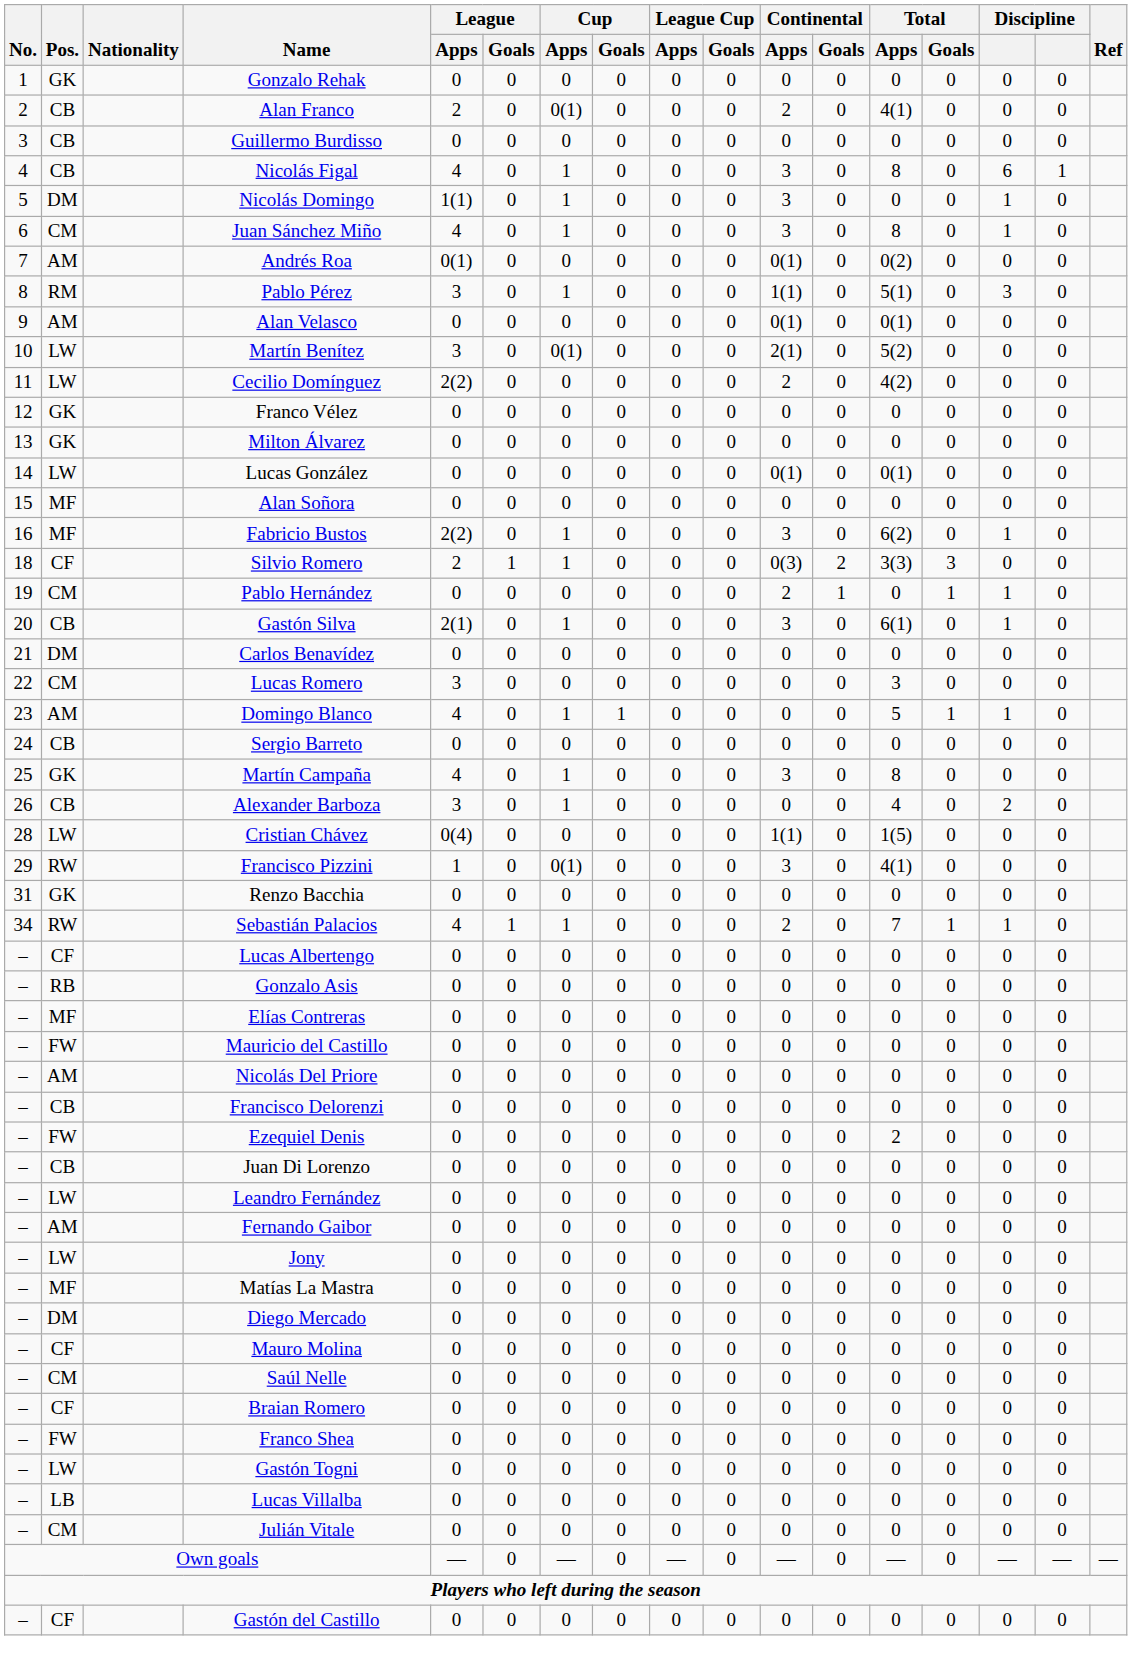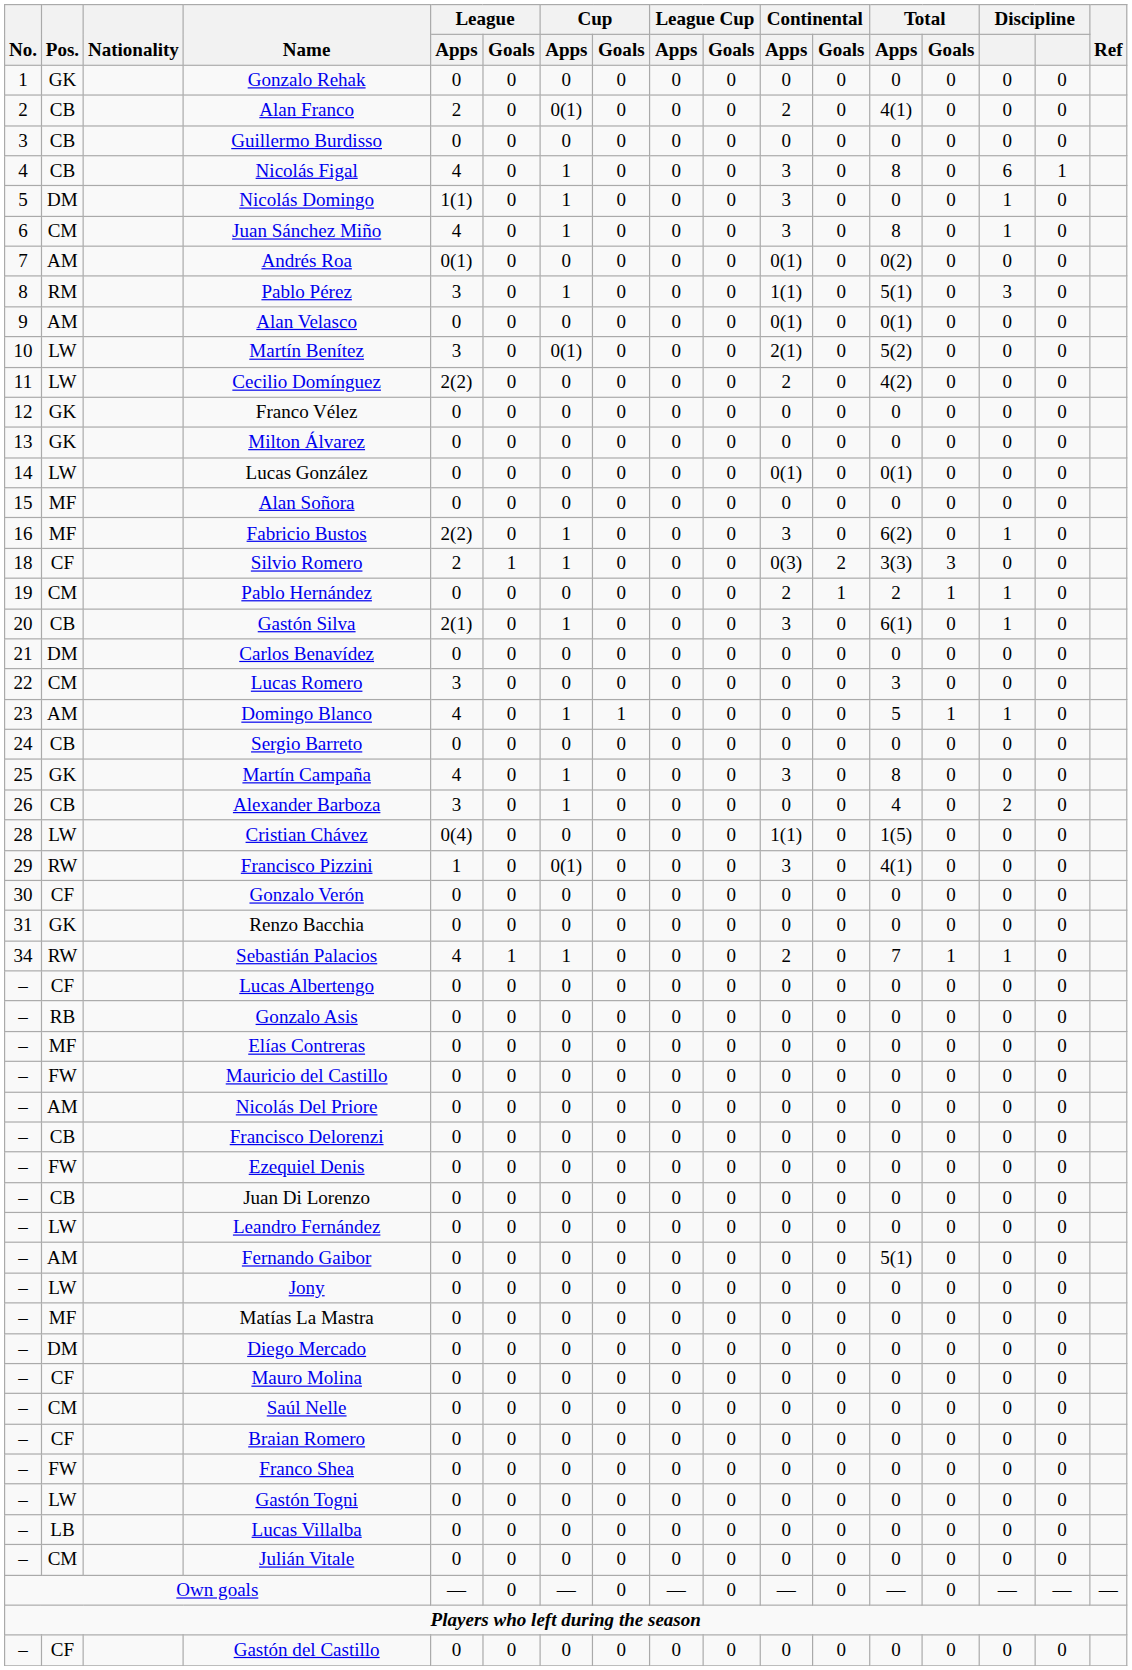Pablo Hernández | Total / Apps: 0 -> 2
+ row: 30 | CF | Gonzalo Verón | 0 | 0 | 0 | 0 | 0 | 0 | 0 | 0 | 0 | 0 | 0 | 0
Ezequiel Denis | Total / Apps: 2 -> 0
Fernando Gaibor | Total / Apps: 0 -> 5(1)
